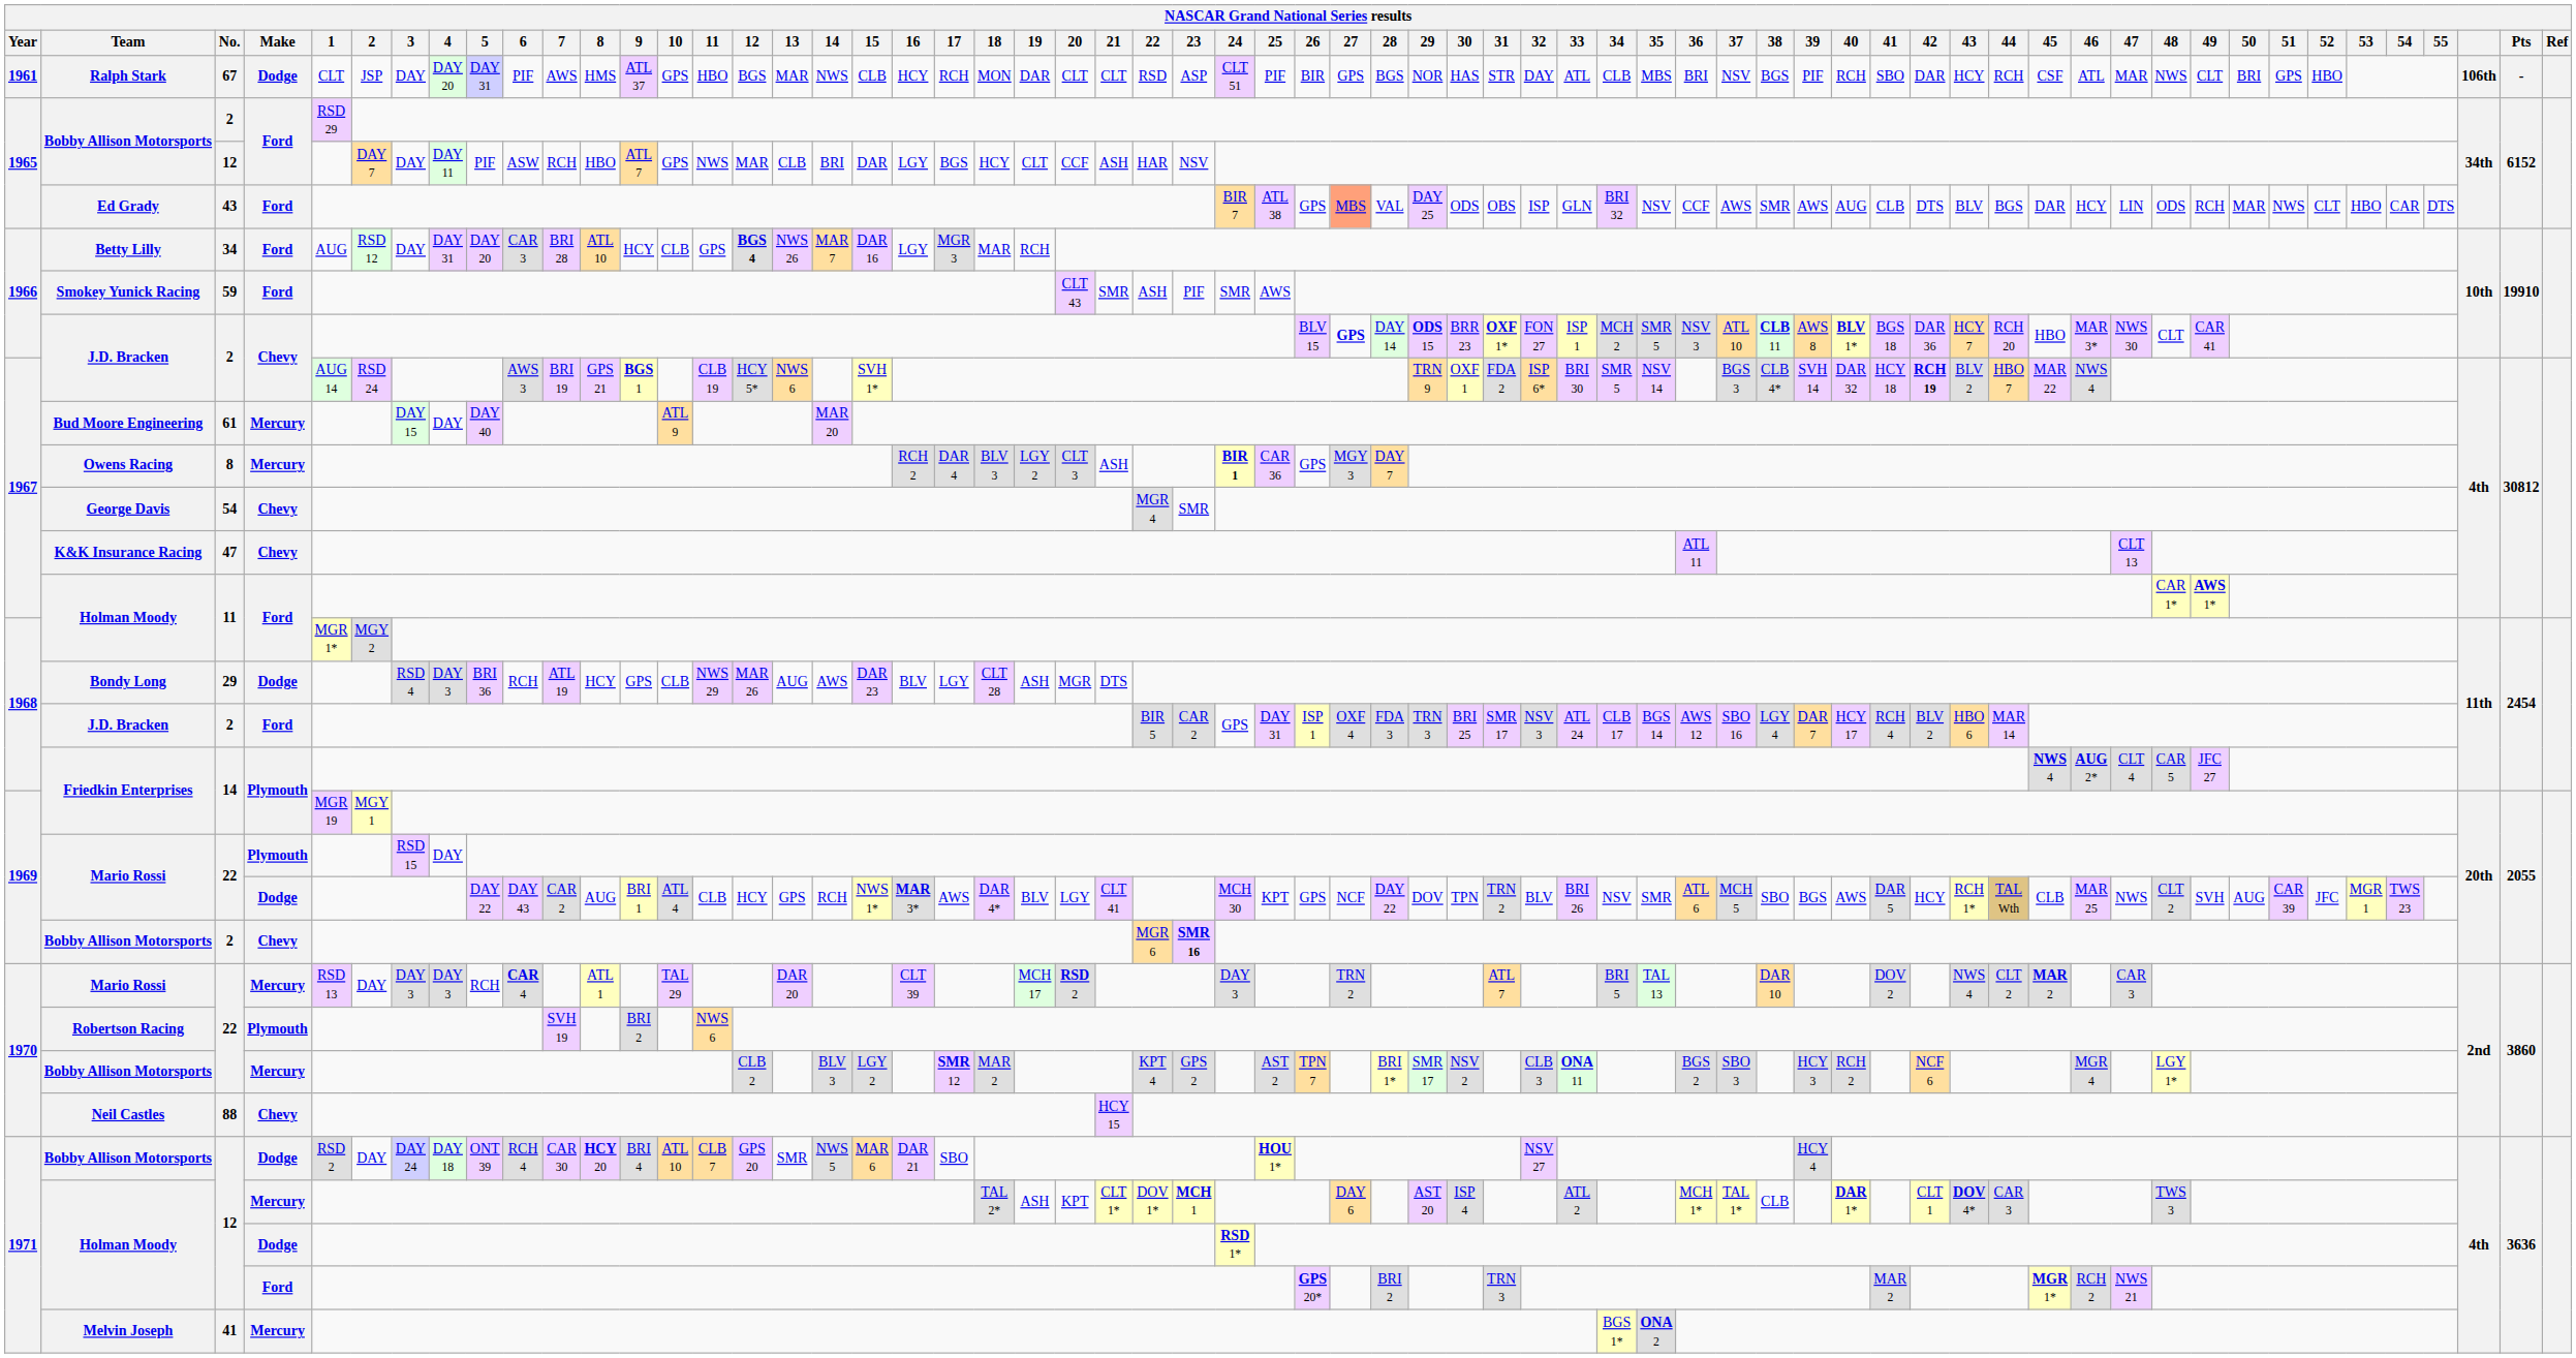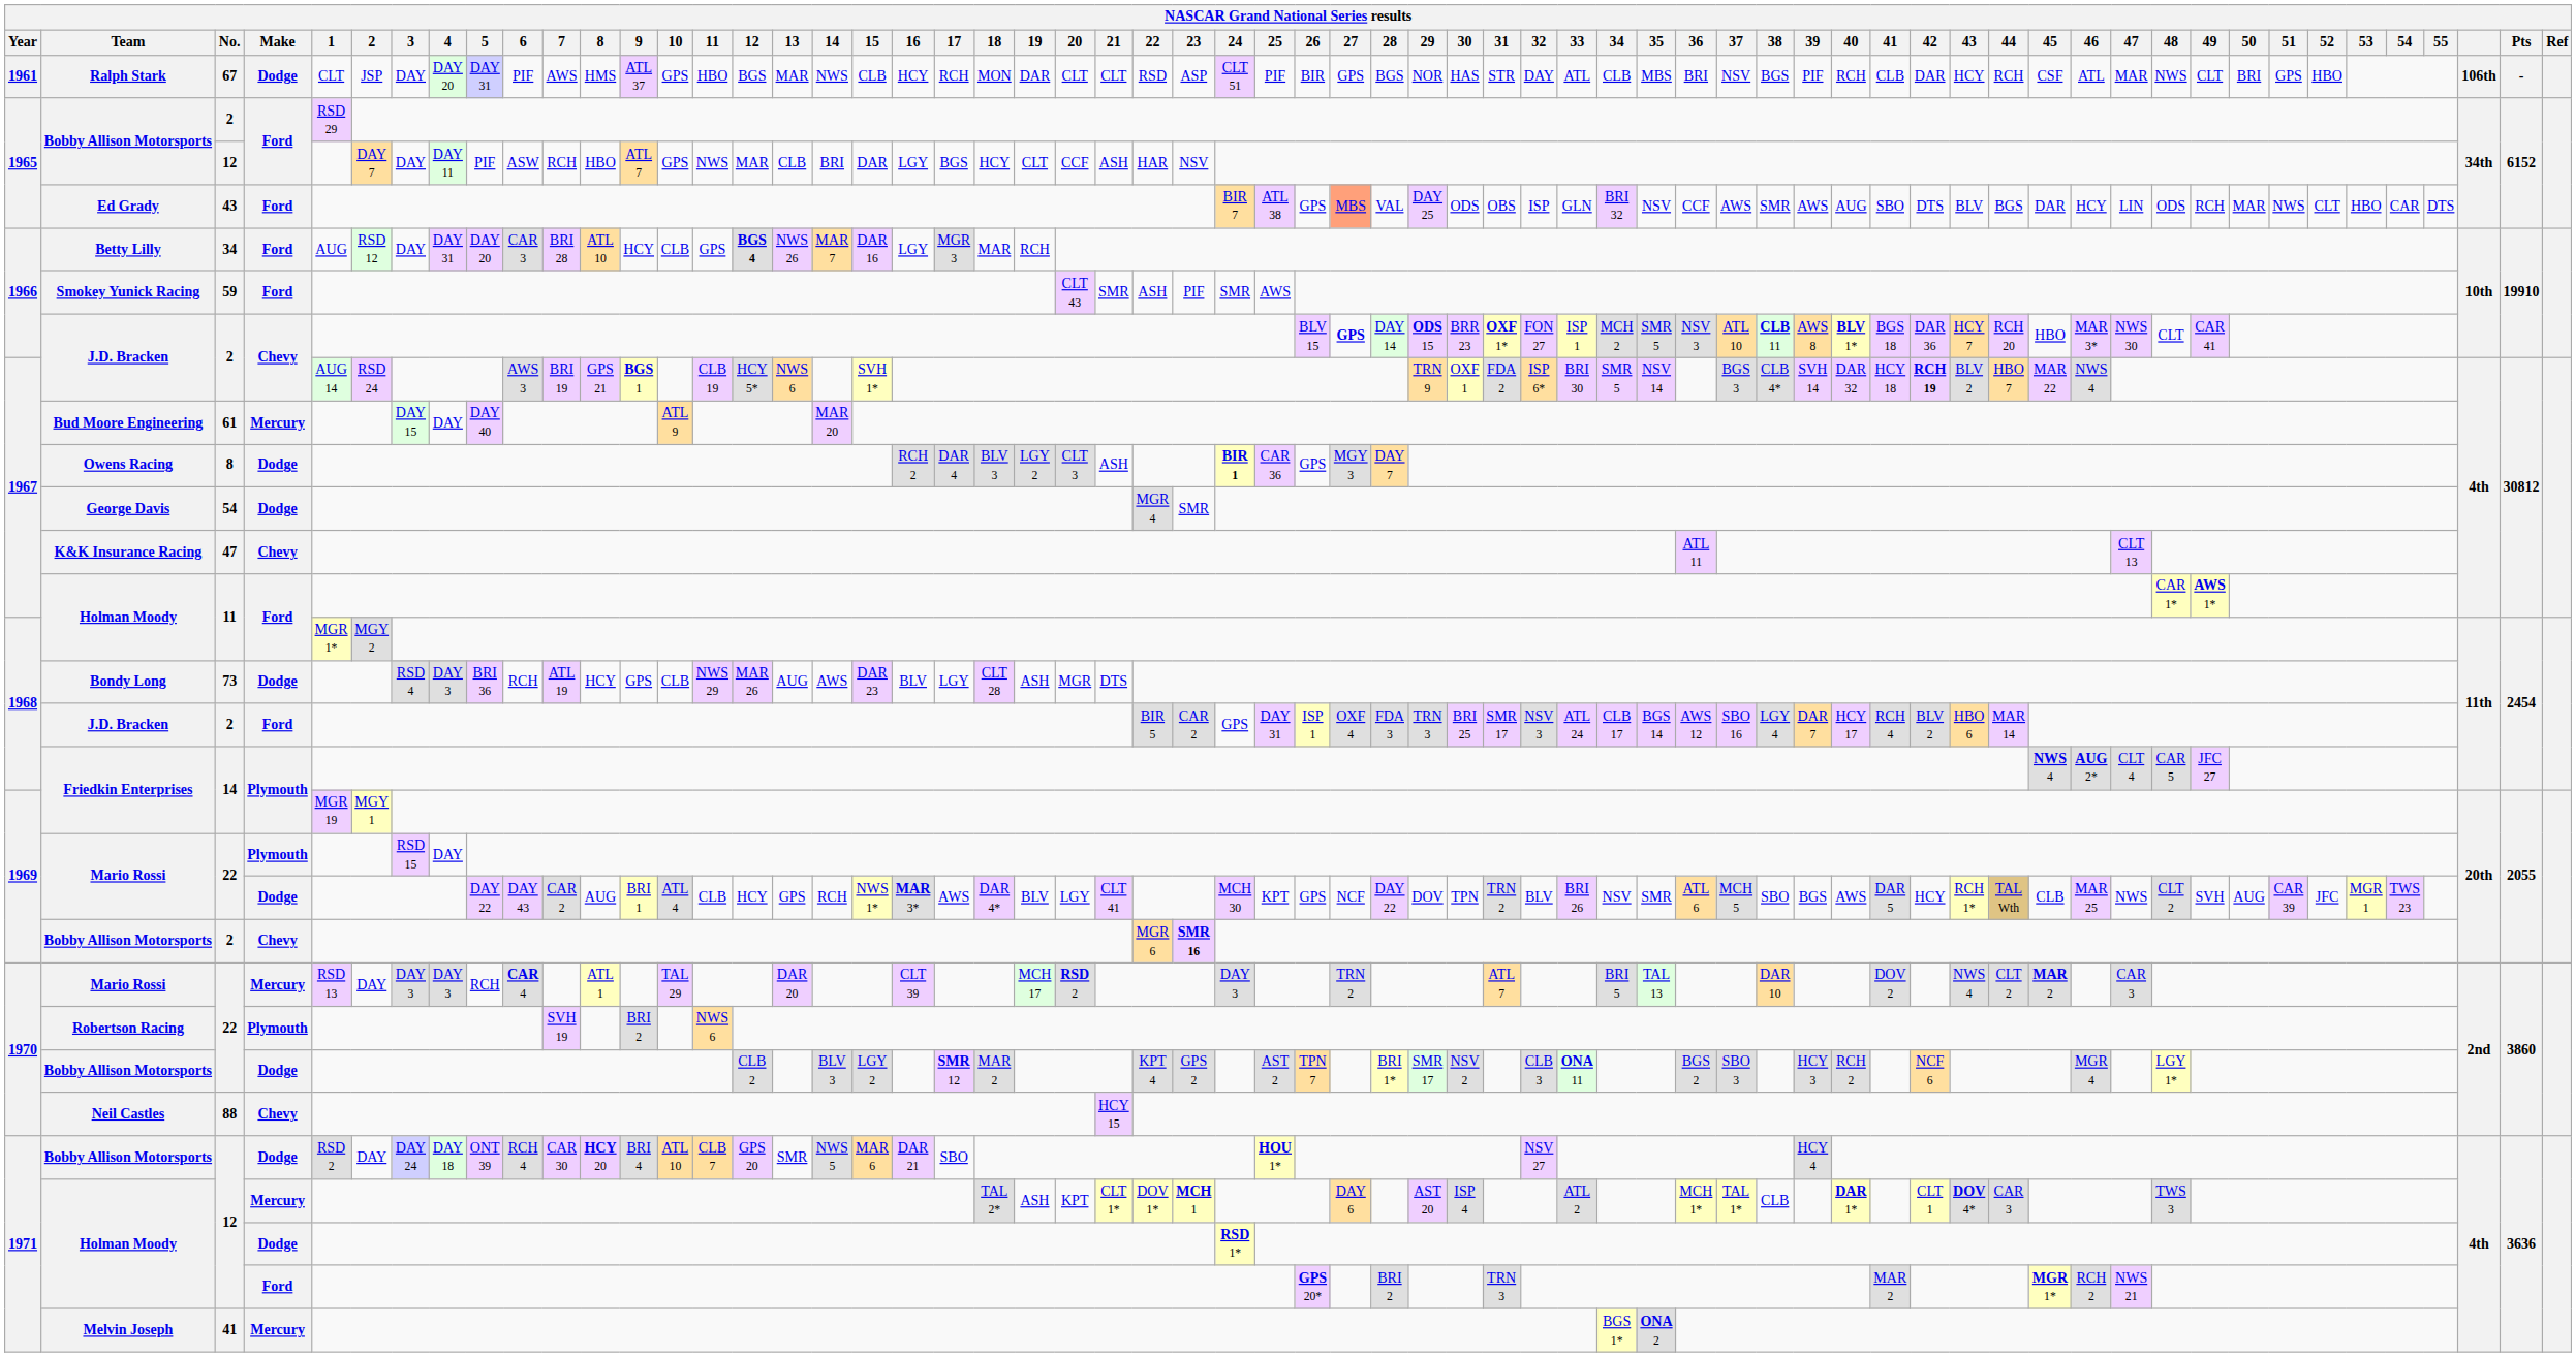Ralph Stark | 41: SBO -> CLB
Ed Grady | 41: CLB -> SBO
Owens Racing | Make: Mercury -> Dodge
George Davis | Make: Chevy -> Dodge
Bondy Long | No.: 29 -> 73
1970 / Bobby Allison Motorsports | Make: Mercury -> Dodge
